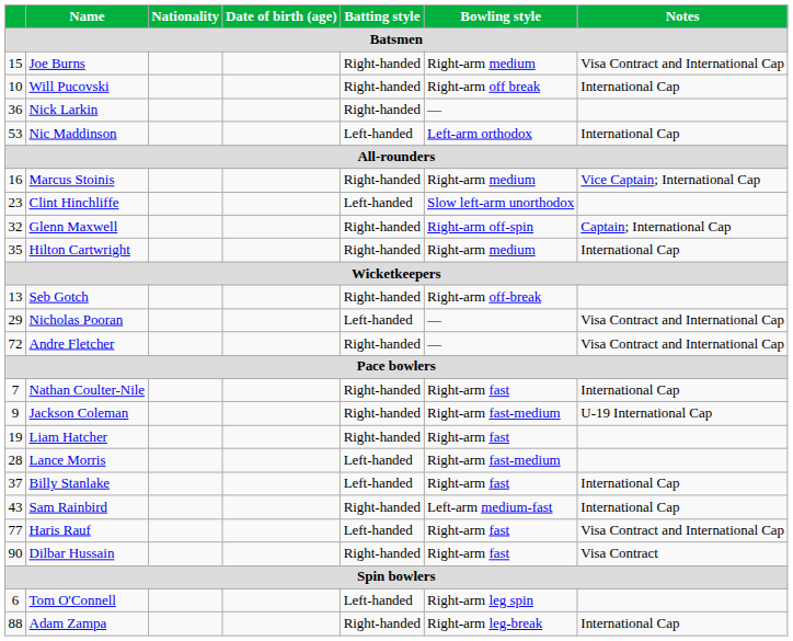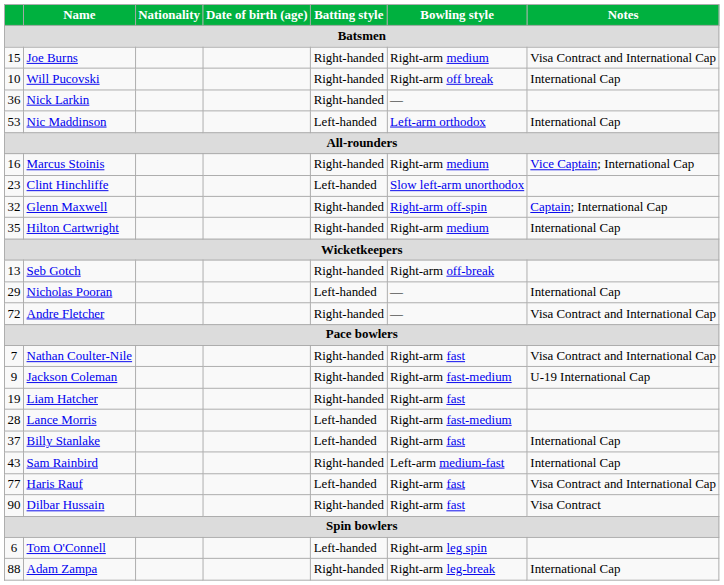Nicholas Pooran | Notes: Visa Contract and International Cap -> International Cap
Nathan Coulter-Nile | Notes: International Cap -> Visa Contract and International Cap
